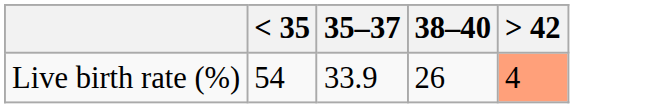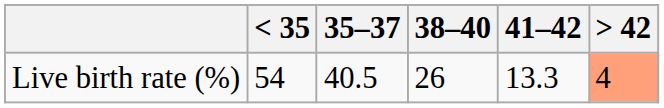+ column: 41–42 | 13.3
Live birth rate (%) | 35–37: 33.9 -> 40.5
